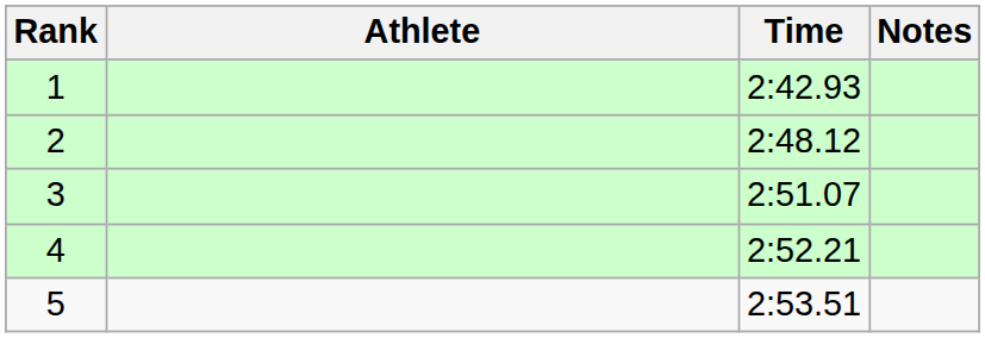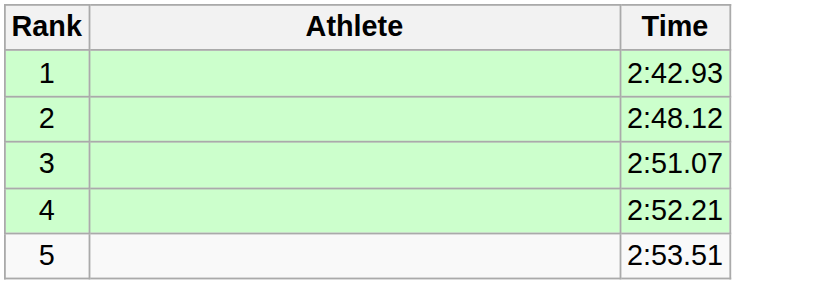- column: Notes
